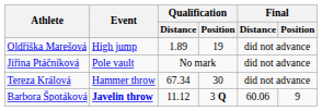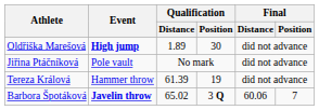Oldřiška Marešová | Event: normal -> bold
Oldřiška Marešová | Qualification / Position: 19 -> 30
Tereza Králová | Qualification / Distance: 67.34 -> 61.39
Tereza Králová | Qualification / Position: 30 -> 19
Barbora Špotáková | Qualification / Distance: 11.12 -> 65.02
Barbora Špotáková | Final / Position: 9 -> 7
